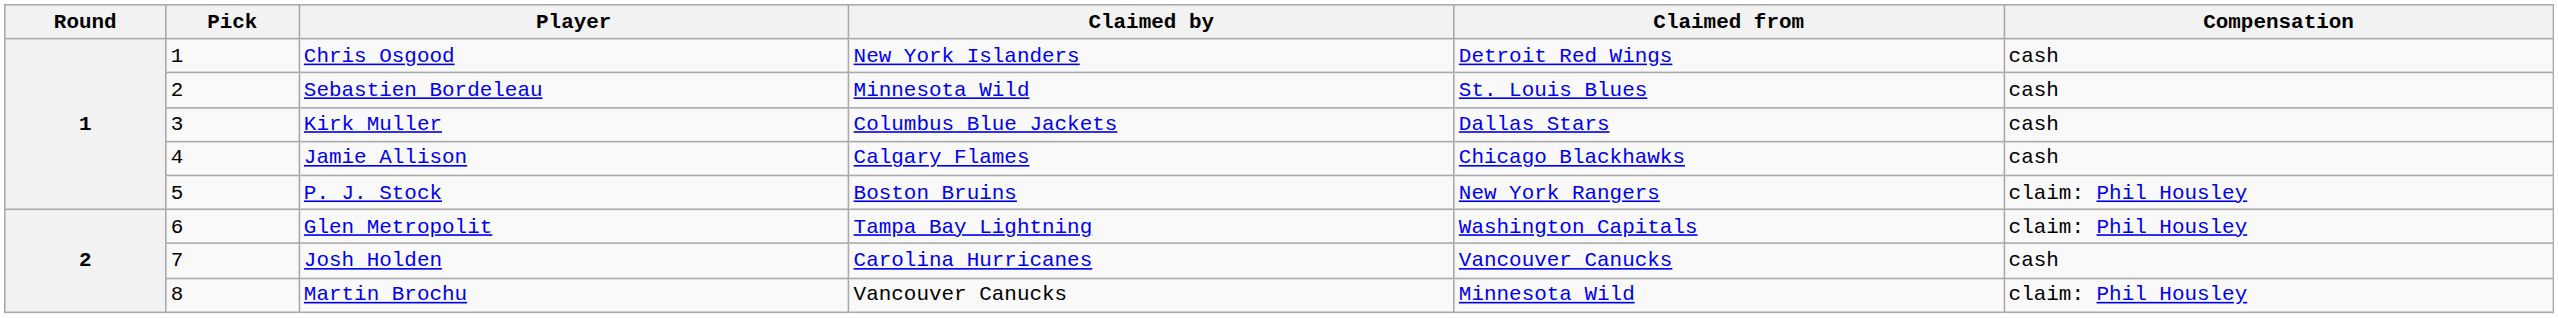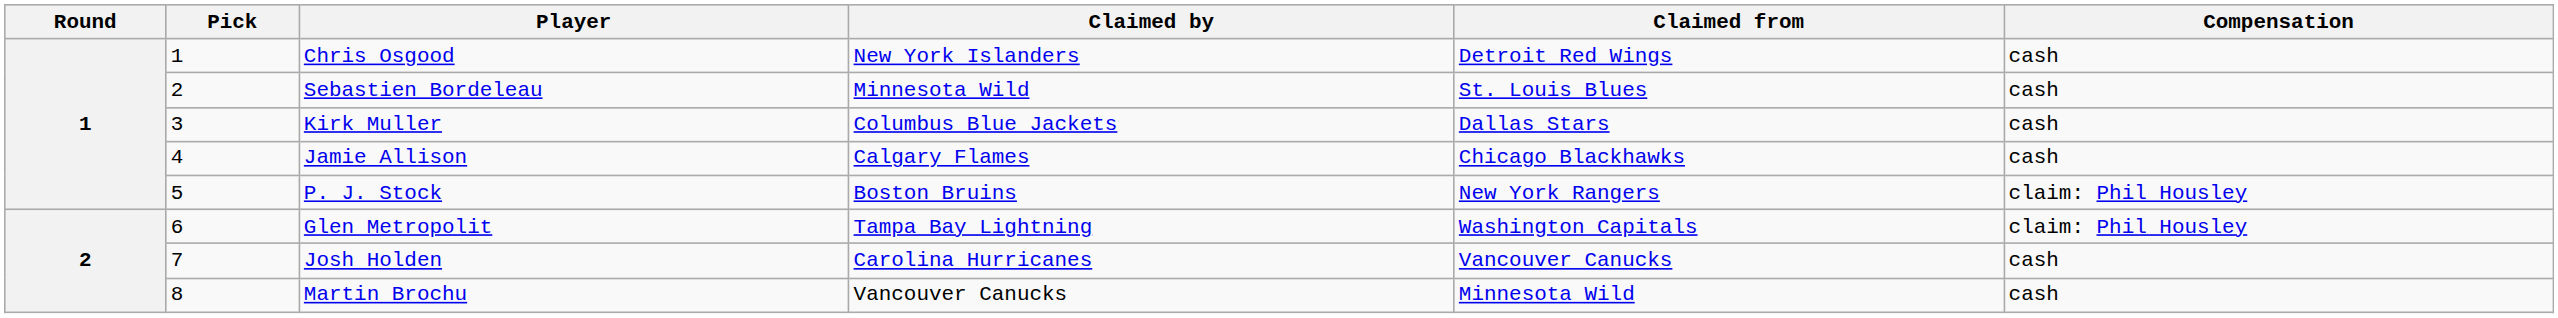Martin Brochu | Compensation: claim: Phil Housley -> cash
